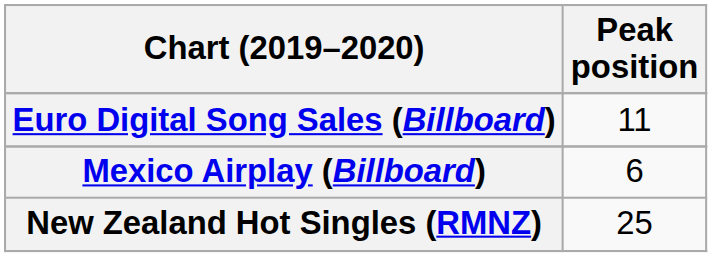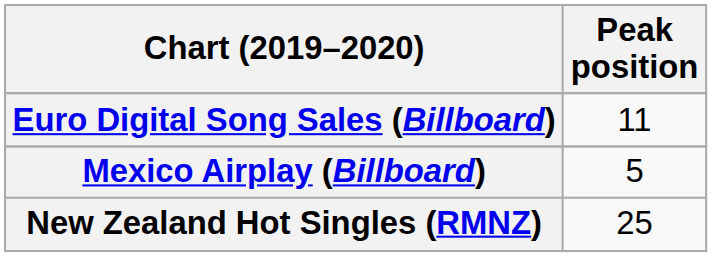Mexico Airplay (Billboard) | Peak position: 6 -> 5
